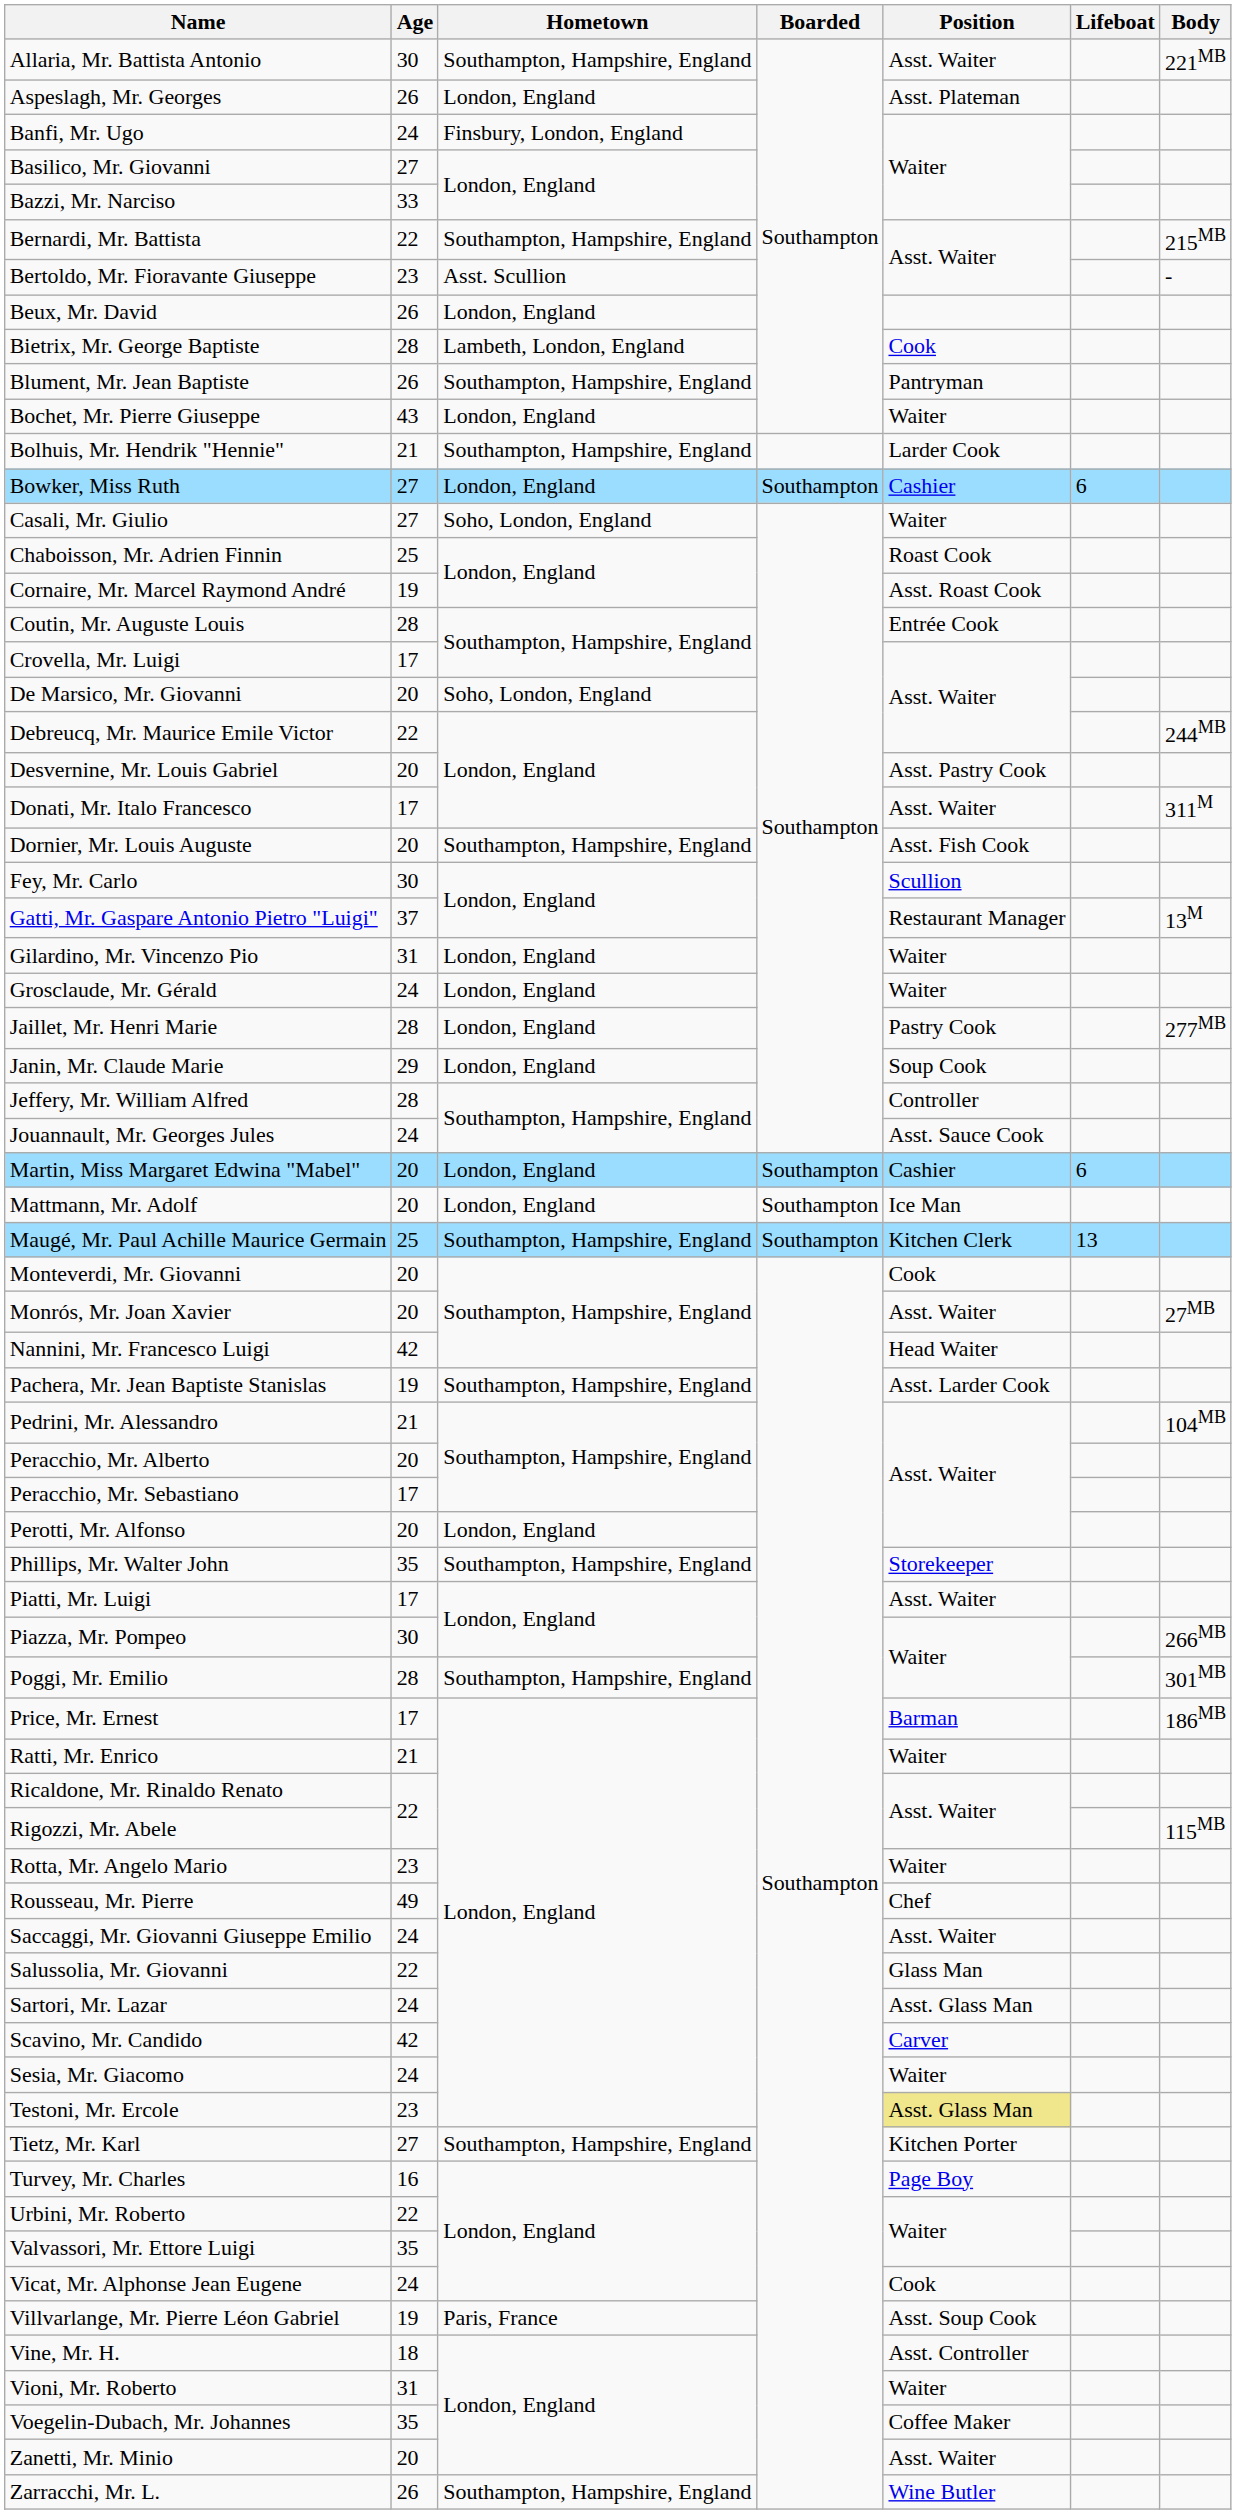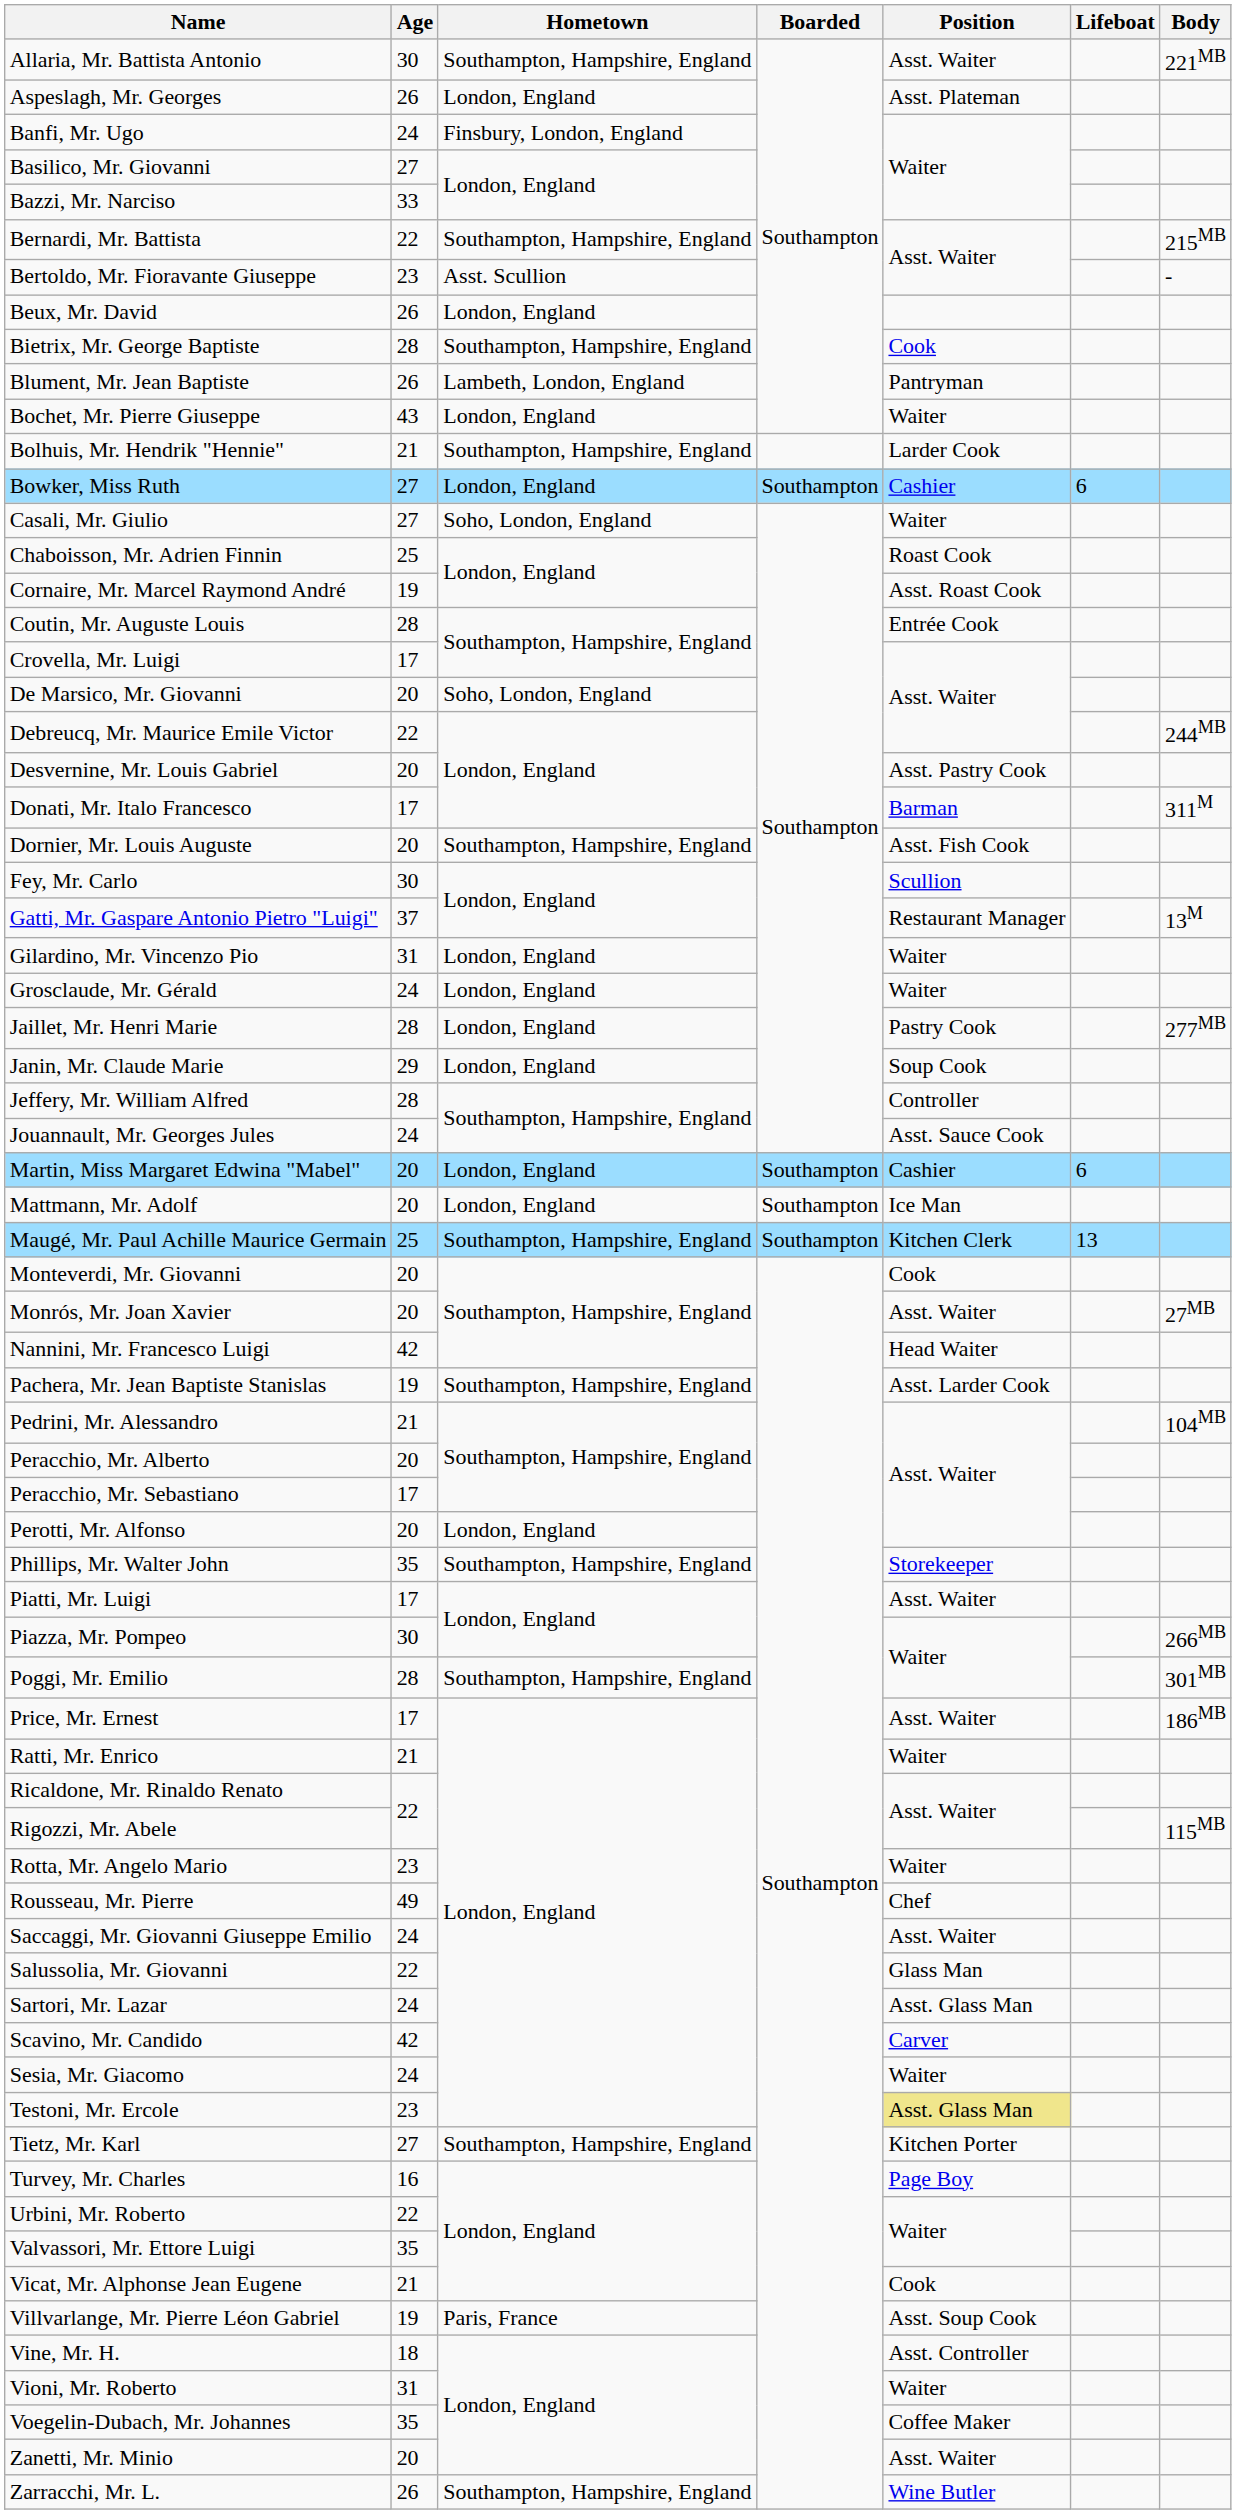Bietrix, Mr. George Baptiste | Hometown: Lambeth, London, England -> Southampton, Hampshire, England
Blument, Mr. Jean Baptiste | Hometown: Southampton, Hampshire, England -> Lambeth, London, England
Donati, Mr. Italo Francesco | Position: Asst. Waiter -> Barman
Price, Mr. Ernest | Position: Barman -> Asst. Waiter
Vicat, Mr. Alphonse Jean Eugene | Age: 24 -> 21
